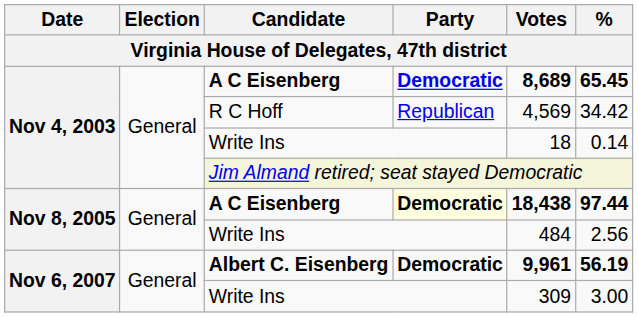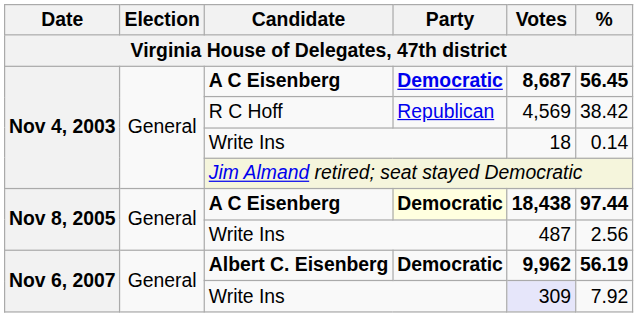Nov 4, 2003 / A C Eisenberg | Votes: 8,689 -> 8,687
Nov 4, 2003 / A C Eisenberg | %: 65.45 -> 56.45
R C Hoff | %: 34.42 -> 38.42
Nov 8, 2005 / Write Ins | Votes: 484 -> 487
Albert C. Eisenberg | Votes: 9,961 -> 9,962
Nov 6, 2007 / Write Ins | Votes: no background -> lavender background
Nov 6, 2007 / Write Ins | %: 3.00 -> 7.92
